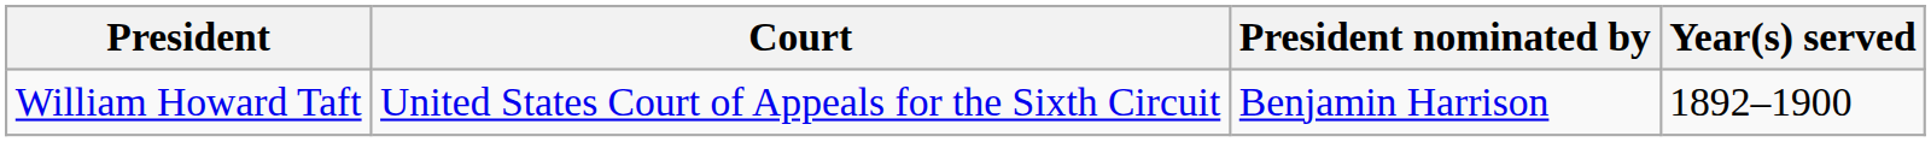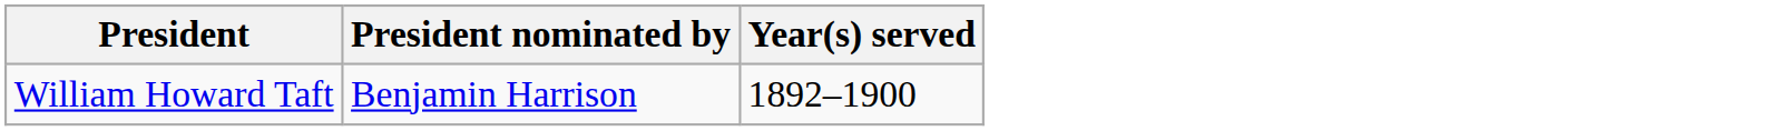- column: Court | United States Court of Appeals for the Sixth Circuit
